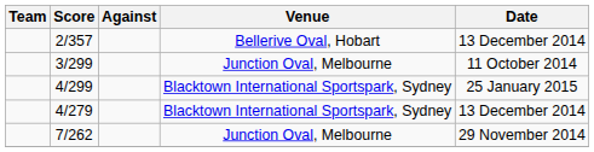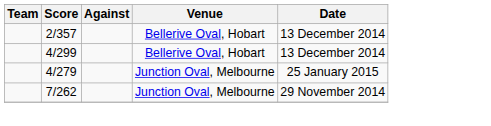- row: 3/299 | Junction Oval, Melbourne | 11 October 2014
4/299 | Venue: Blacktown International Sportspark, Sydney -> Bellerive Oval, Hobart
4/299 | Date: 25 January 2015 -> 13 December 2014
4/279 | Venue: Blacktown International Sportspark, Sydney -> Junction Oval, Melbourne
4/279 | Date: 13 December 2014 -> 25 January 2015
